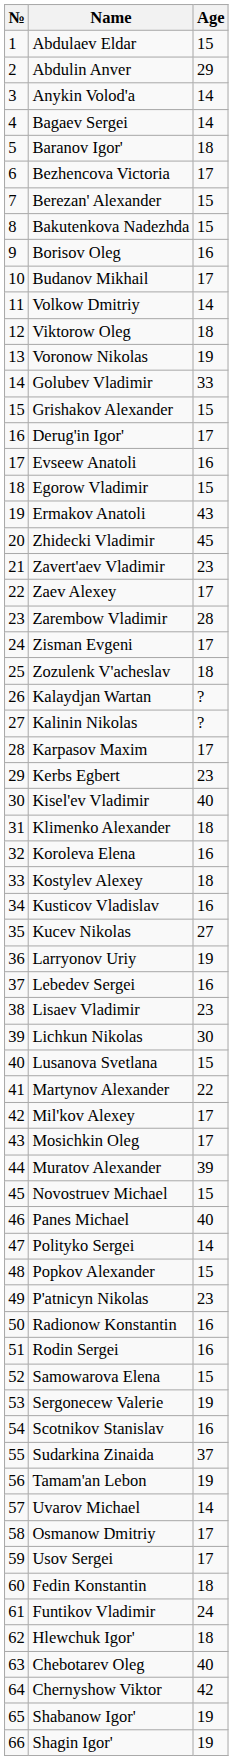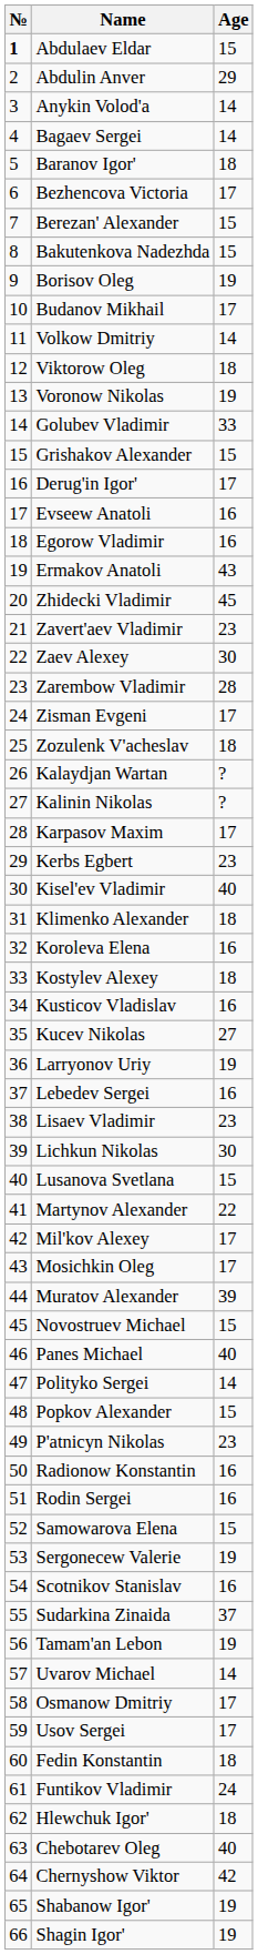Abdulaev Eldar | №: normal -> bold
Borisov Oleg | Age: 16 -> 19
Egorow Vladimir | Age: 15 -> 16
Zaev Alexey | Age: 17 -> 30
